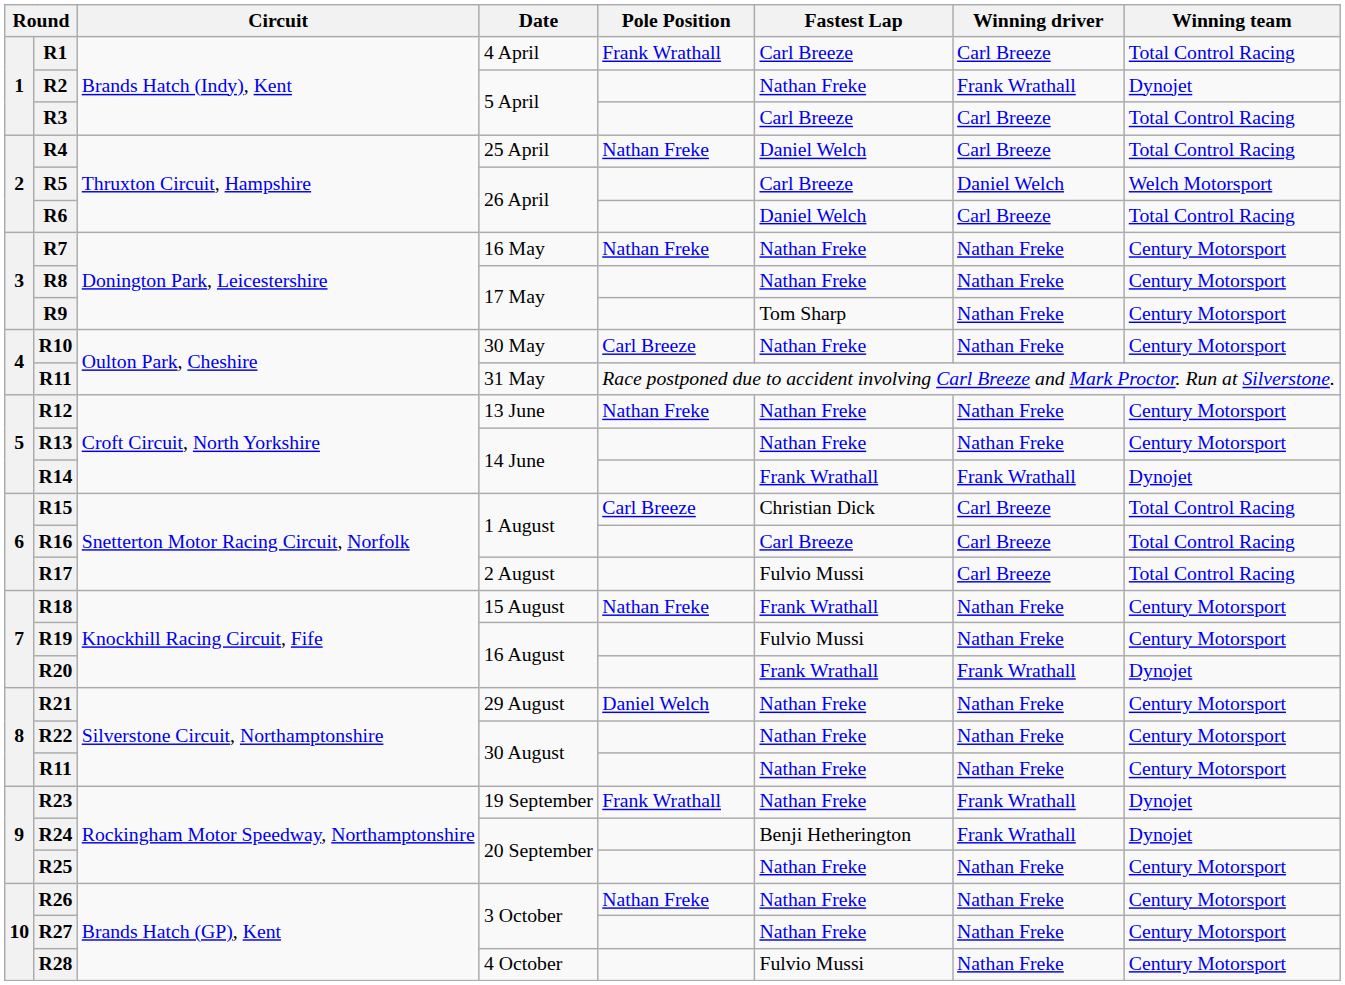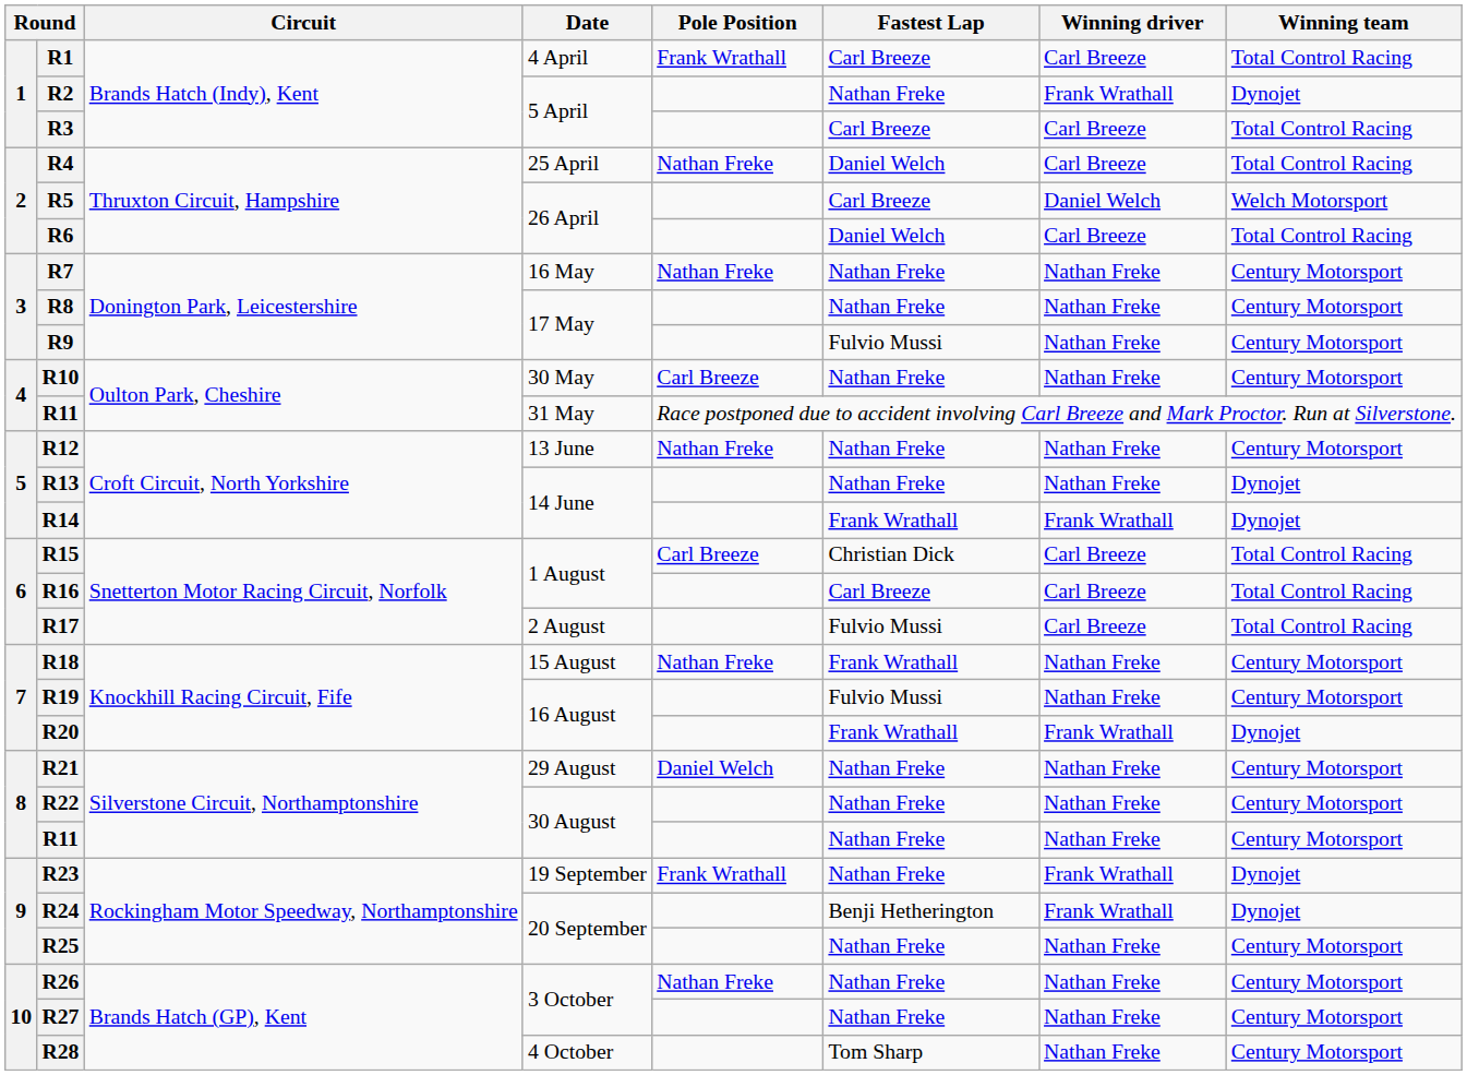R9 | Fastest Lap: Tom Sharp -> Fulvio Mussi
R13 | Winning team: Century Motorsport -> Dynojet
R28 | Fastest Lap: Fulvio Mussi -> Tom Sharp
